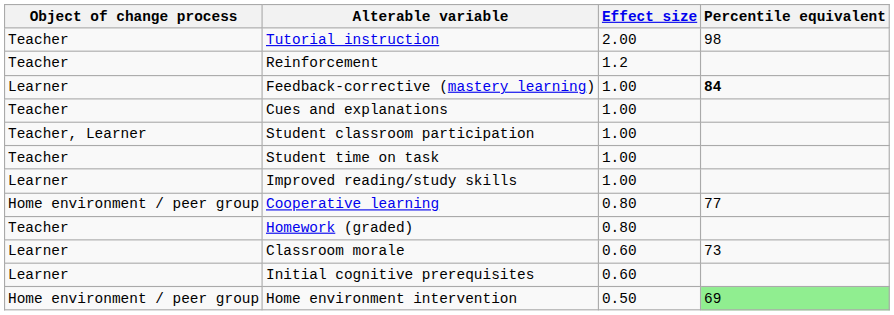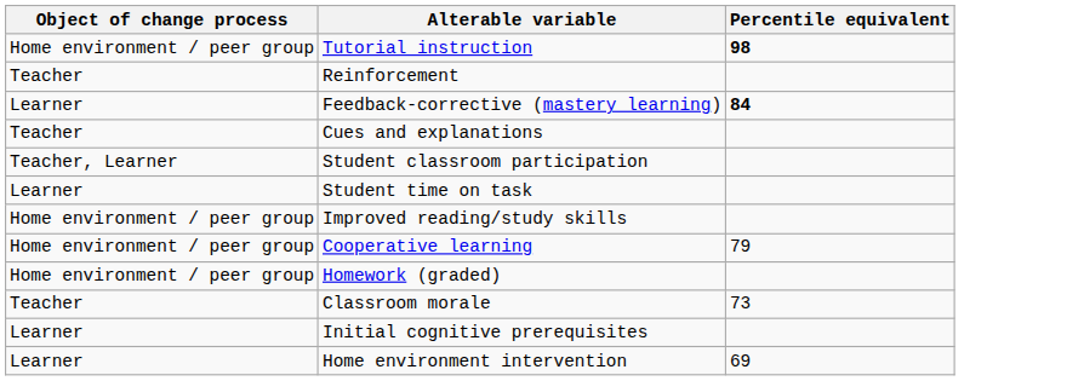- column: Effect size | 2.00 | 1.2 | 1.00 | 1.00 | 1.00 | 1.00 | 1.00 | 0.80 | 0.80 | 0.60 | 0.60 | 0.50
Tutorial instruction | Object of change process: Teacher -> Home environment / peer group
Tutorial instruction | Percentile equivalent: normal -> bold
Student time on task | Object of change process: Teacher -> Learner
Improved reading/study skills | Object of change process: Learner -> Home environment / peer group
Cooperative learning | Percentile equivalent: 77 -> 79
Homework (graded) | Object of change process: Teacher -> Home environment / peer group
Classroom morale | Object of change process: Learner -> Teacher
Home environment intervention | Object of change process: Home environment / peer group -> Learner
Home environment intervention | Percentile equivalent: lightgreen background -> no background
